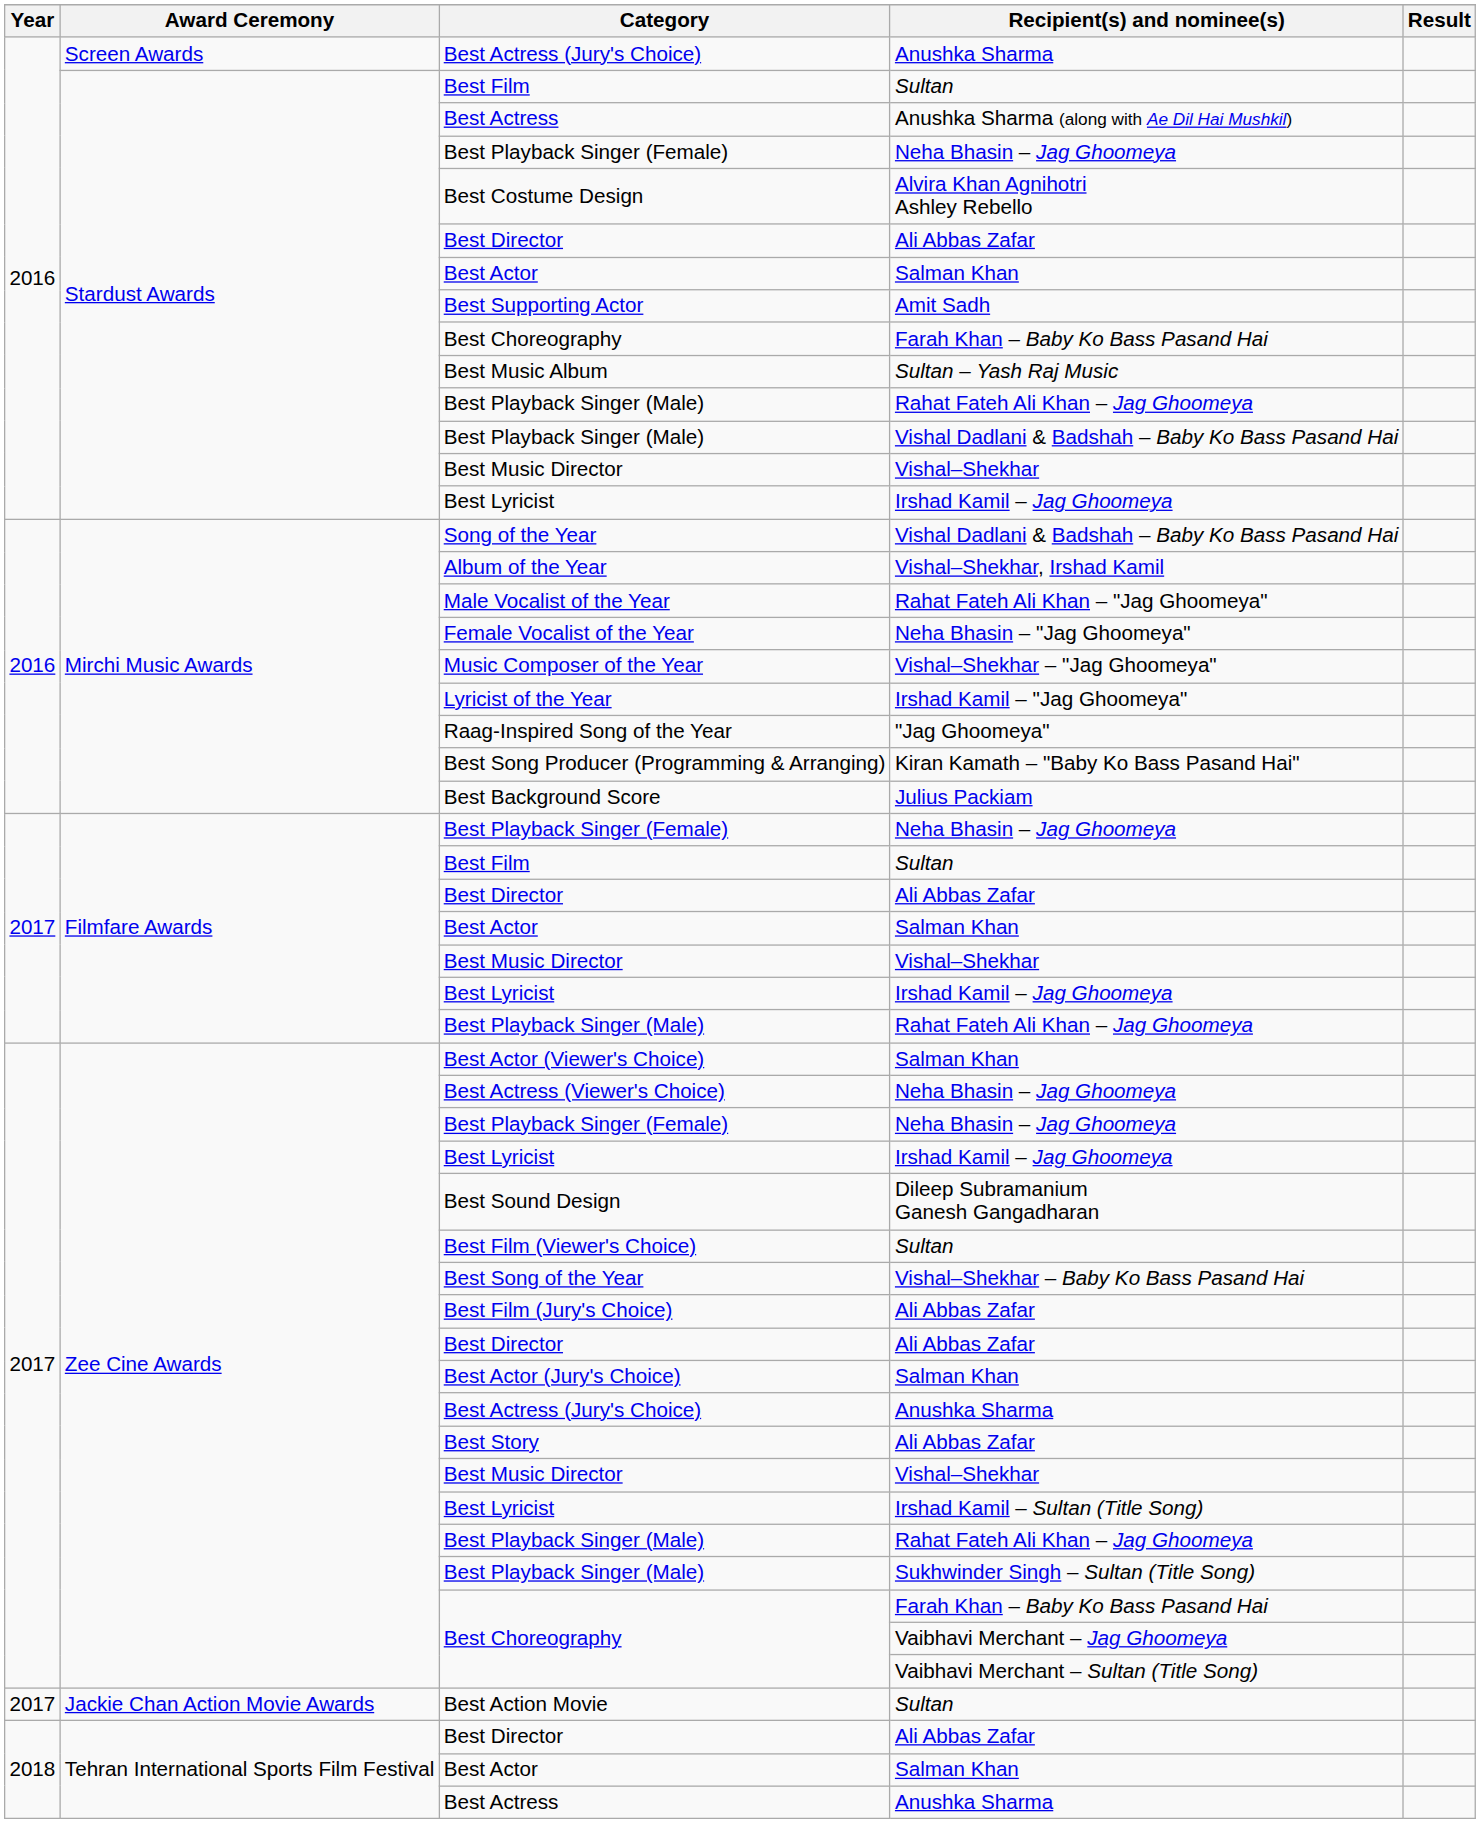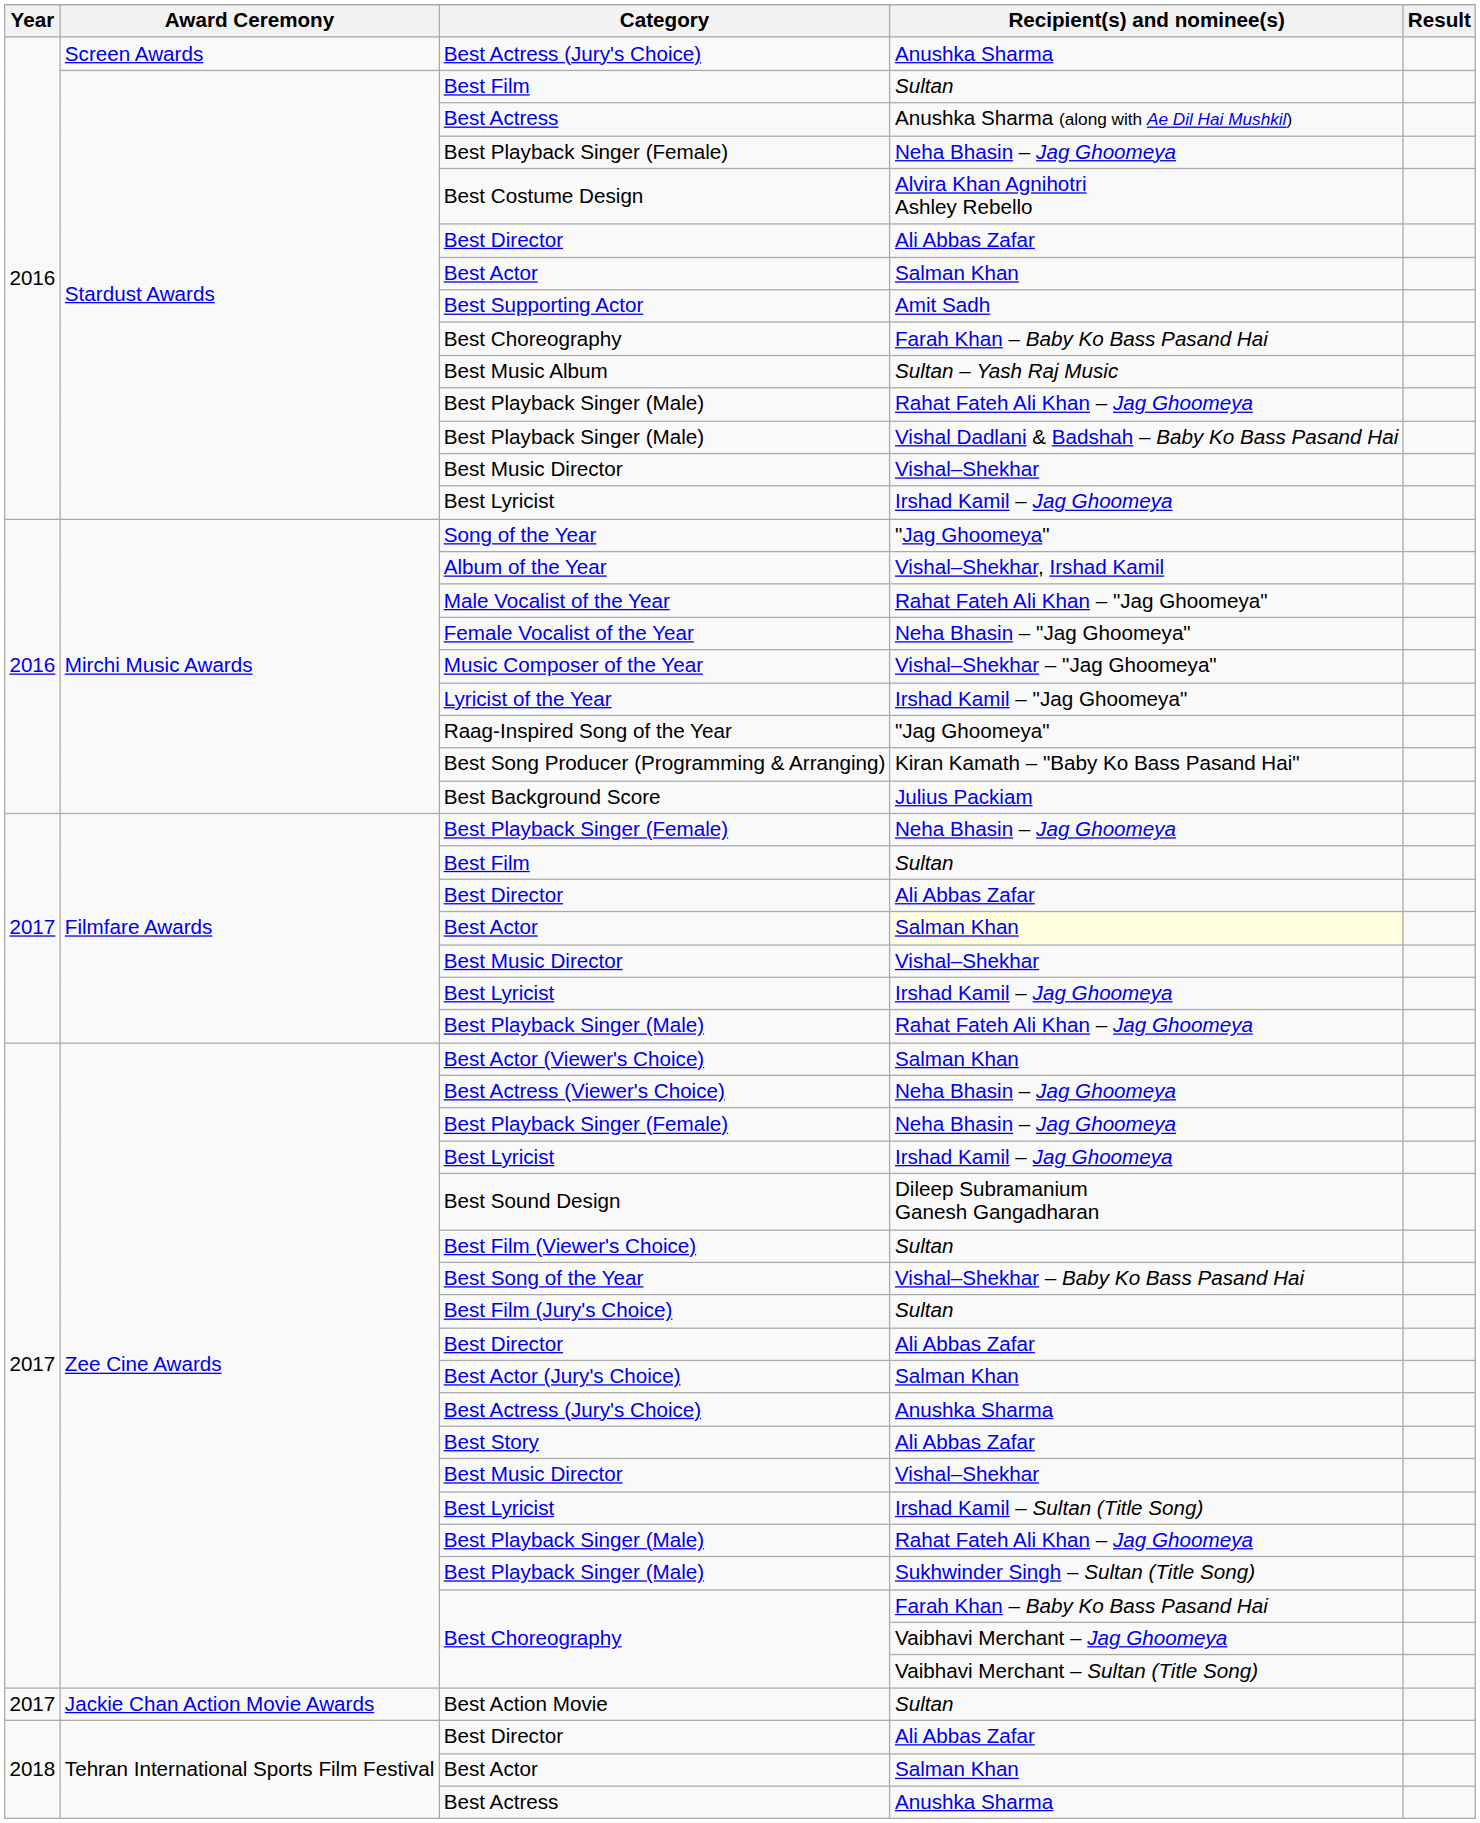Song of the Year | Recipient(s) and nominee(s): Vishal Dadlani & Badshah – Baby Ko Bass Pasand Hai -> "Jag Ghoomeya"
Filmfare Awards / Best Actor | Recipient(s) and nominee(s): no background -> lightyellow background
Best Film (Jury's Choice) | Recipient(s) and nominee(s): Ali Abbas Zafar -> Sultan
